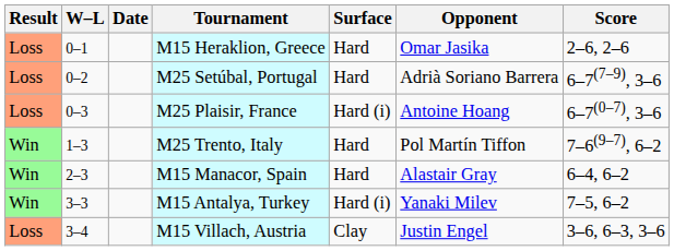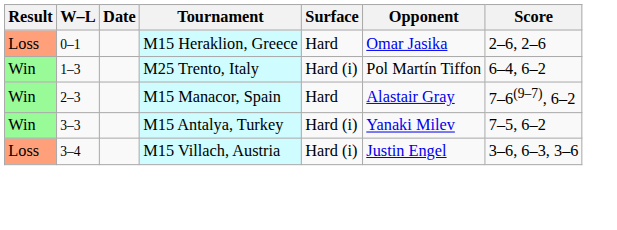- row: Loss | 0–2 | M25 Setúbal, Portugal | Hard | Adrià Soriano Barrera | 6–7(7–9), 3–6
- row: Loss | 0–3 | M25 Plaisir, France | Hard (i) | Antoine Hoang | 6–7(0–7), 3–6
M25 Trento, Italy | Surface: Hard -> Hard (i)
M25 Trento, Italy | Score: 7–6(9–7), 6–2 -> 6–4, 6–2
M15 Manacor, Spain | Score: 6–4, 6–2 -> 7–6(9–7), 6–2
M15 Villach, Austria | Surface: Clay -> Hard (i)
